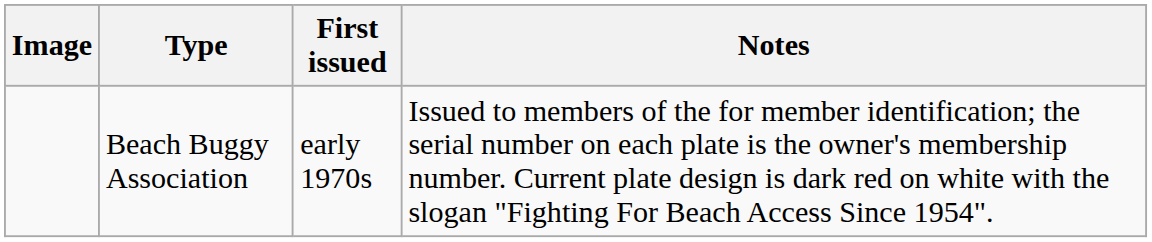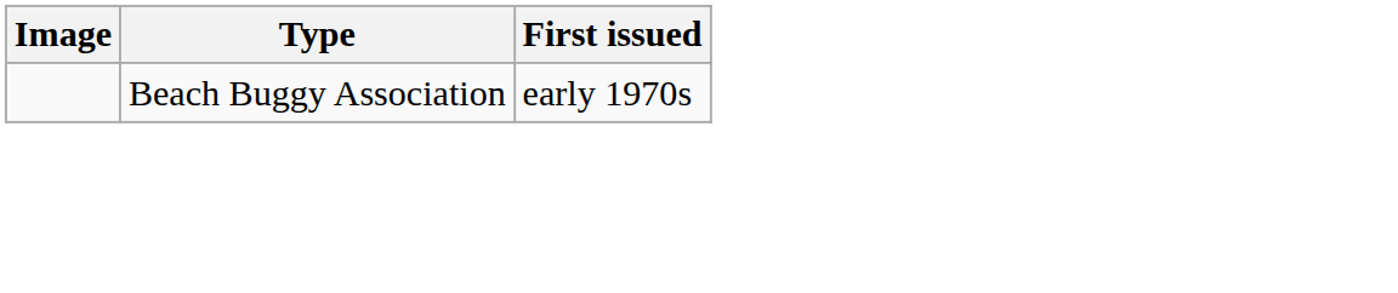- column: Notes | Issued to members of the for member identification; the serial number on each plate is the owner's membership number. Current plate design is dark red on white with the slogan "Fighting For Beach Access Since 1954".
